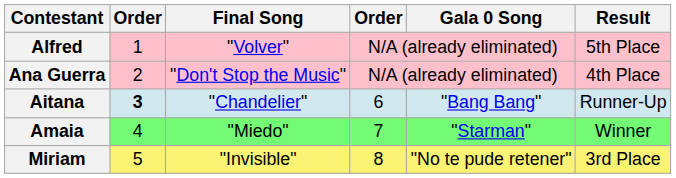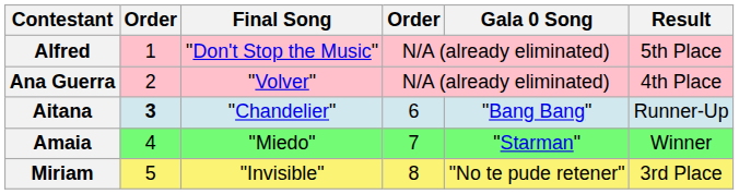Alfred | Final Song: "Volver" -> "Don't Stop the Music"
Ana Guerra | Final Song: "Don't Stop the Music" -> "Volver"
